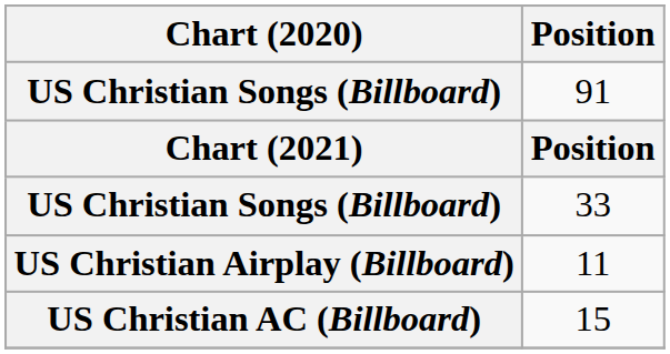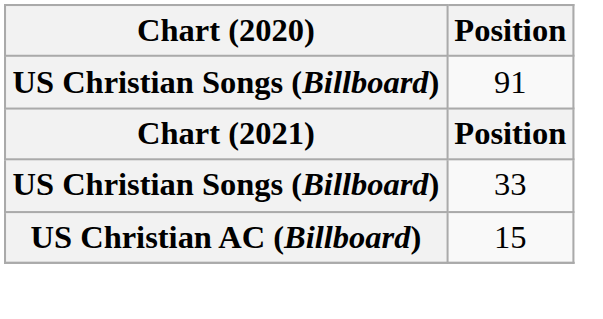- row: US Christian Airplay (Billboard) | 11
